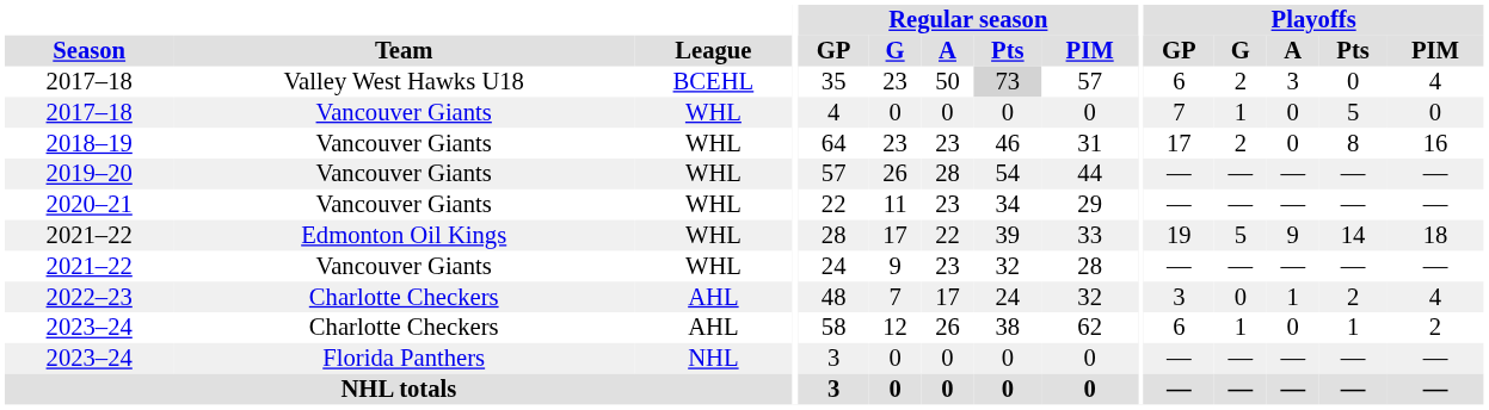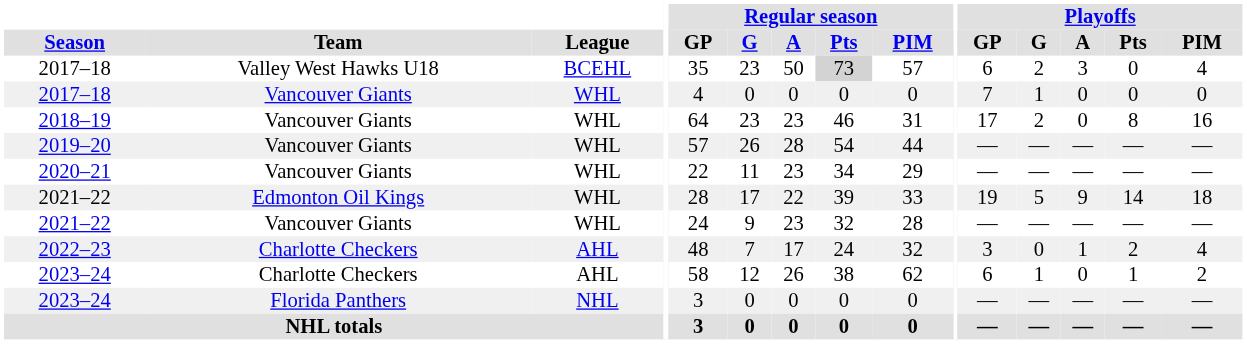2017–18 / Vancouver Giants | Playoffs / Pts: 5 -> 0
